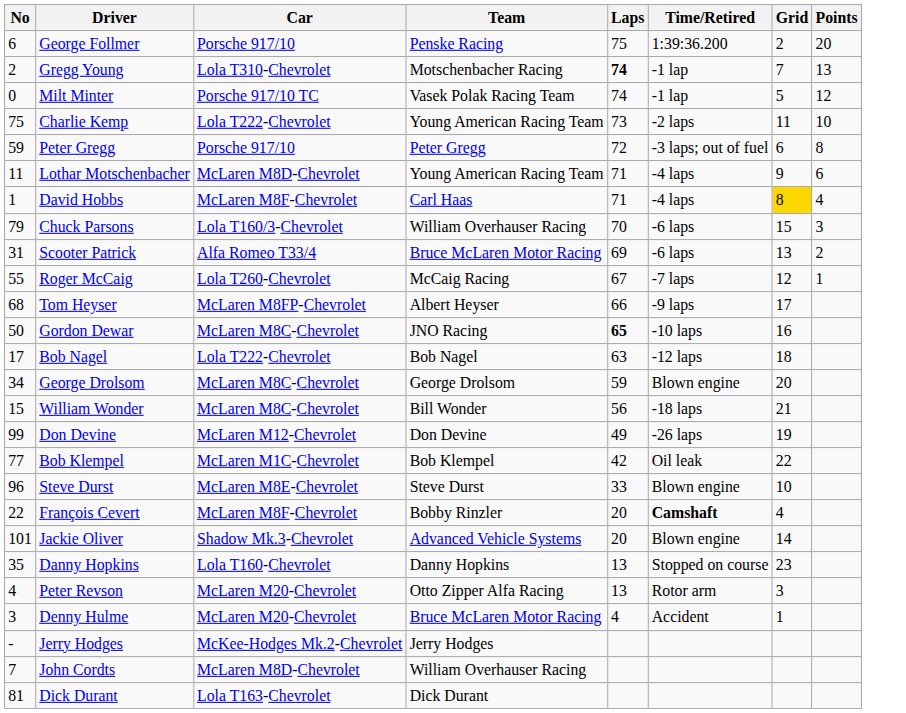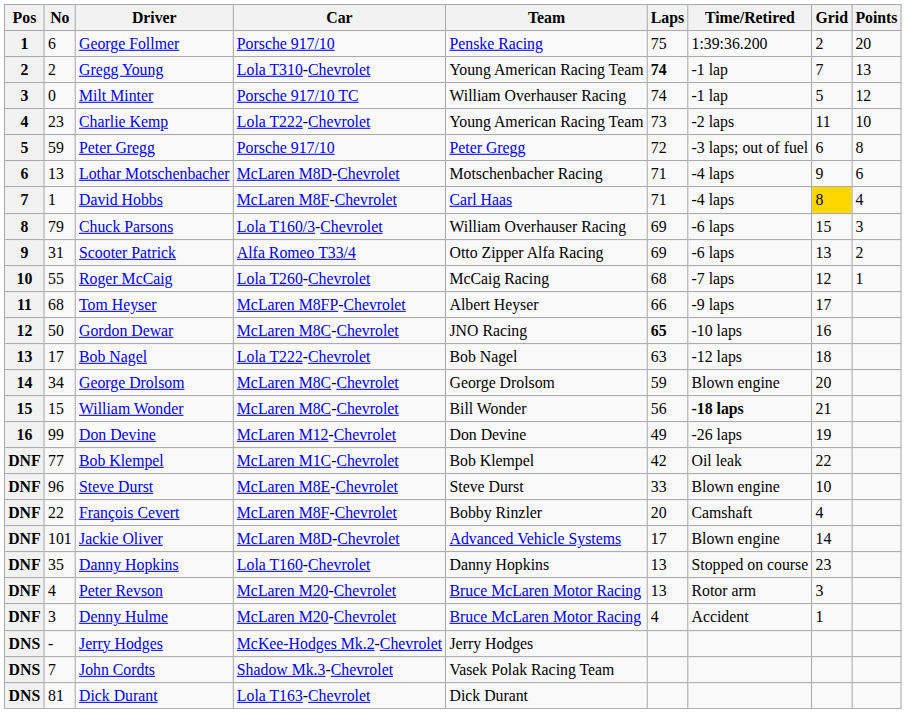+ column: Pos | 1 | 2 | 3 | 4 | 5 | 6 | 7 | 8 | 9 | 10 | 11 | 12 | 13 | 14 | 15 | 16 | DNF | DNF | DNF | DNF | DNF | DNF | DNF | DNS | DNS | DNS
Gregg Young | Team: Motschenbacher Racing -> Young American Racing Team
Milt Minter | Team: Vasek Polak Racing Team -> William Overhauser Racing
Charlie Kemp | No: 75 -> 23
Lothar Motschenbacher | No: 11 -> 13
Lothar Motschenbacher | Team: Young American Racing Team -> Motschenbacher Racing
Chuck Parsons | Laps: 70 -> 69
Scooter Patrick | Team: Bruce McLaren Motor Racing -> Otto Zipper Alfa Racing
Roger McCaig | Laps: 67 -> 68
William Wonder | Time/Retired: normal -> bold
François Cevert | Time/Retired: bold -> normal
Jackie Oliver | Car: Shadow Mk.3-Chevrolet -> McLaren M8D-Chevrolet
Jackie Oliver | Laps: 20 -> 17
Peter Revson | Team: Otto Zipper Alfa Racing -> Bruce McLaren Motor Racing
John Cordts | Car: McLaren M8D-Chevrolet -> Shadow Mk.3-Chevrolet
John Cordts | Team: William Overhauser Racing -> Vasek Polak Racing Team
